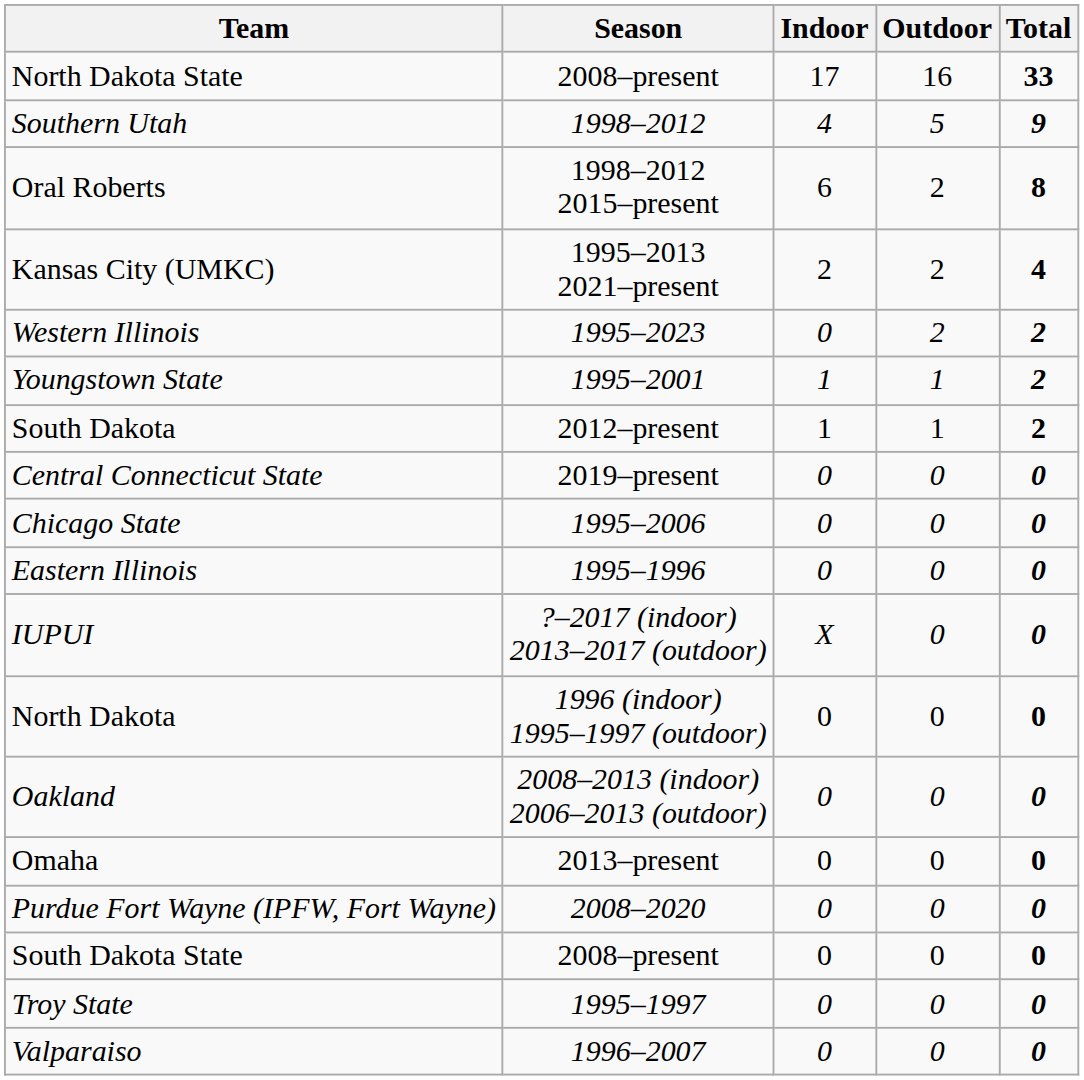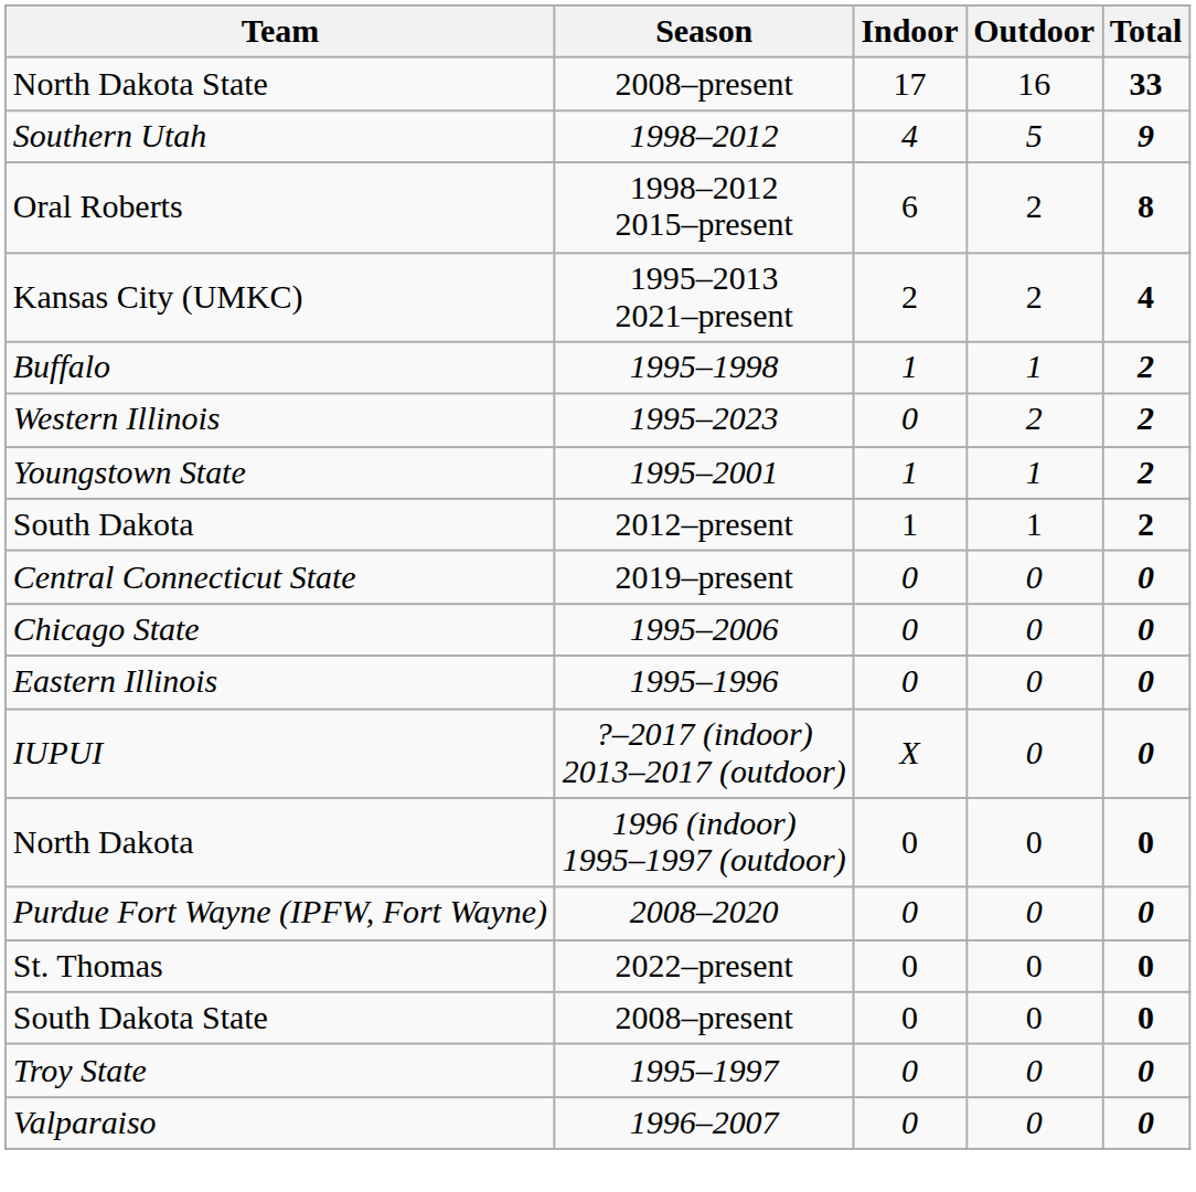+ row: Buffalo | 1995–1998 | 1 | 1 | 2
- row: Oakland | 2008–2013 (indoor) 2006–2013 (outdoor) | 0 | 0 | 0
- row: Omaha | 2013–present | 0 | 0 | 0
+ row: St. Thomas | 2022–present | 0 | 0 | 0
